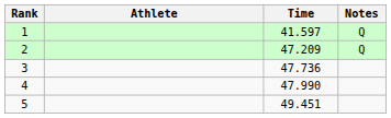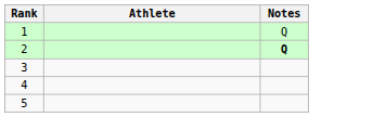- column: Time | 41.597 | 47.209 | 47.736 | 47.990 | 49.451
2 | Notes: normal -> bold
